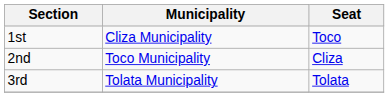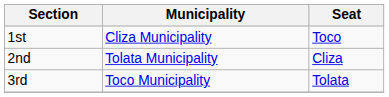2nd | Municipality: Toco Municipality -> Tolata Municipality
3rd | Municipality: Tolata Municipality -> Toco Municipality
